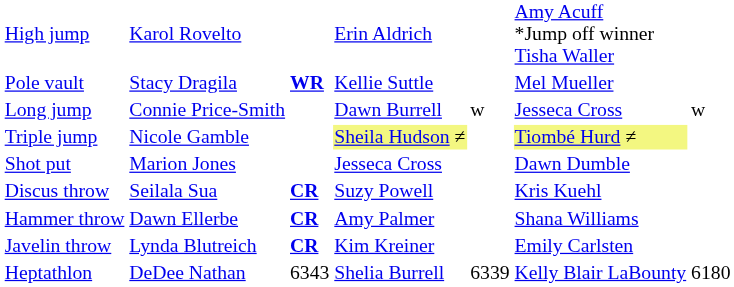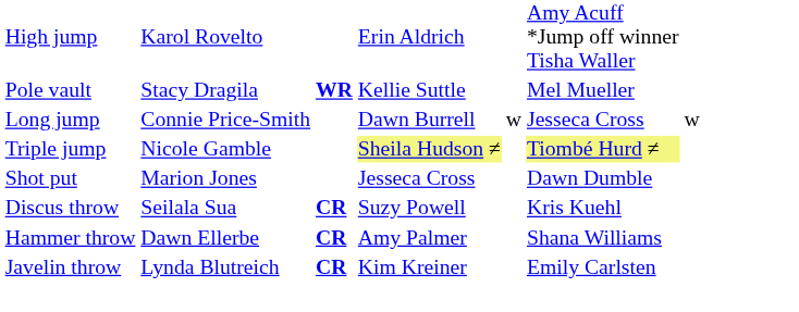- row: Heptathlon | DeDee Nathan | 6343 | Shelia Burrell | 6339 | Kelly Blair LaBounty | 6180
